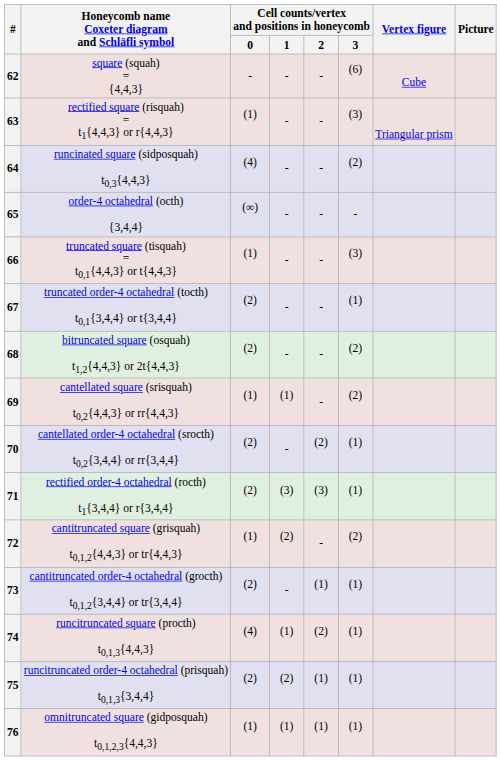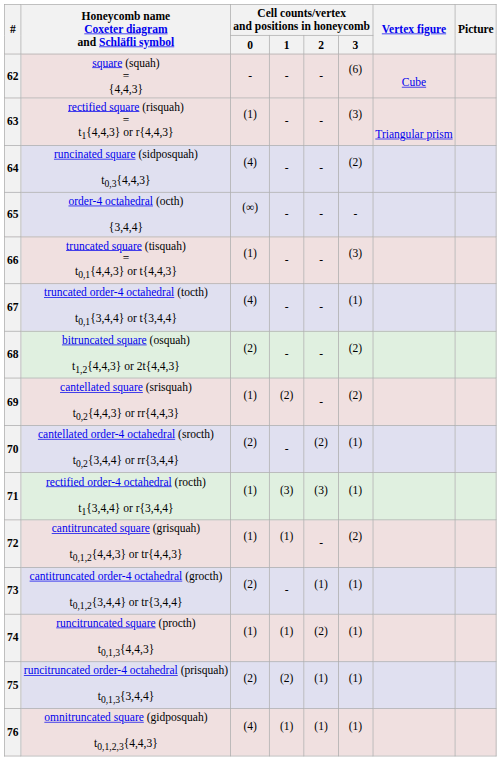67 | Cell counts/vertex and positions in honeycomb / 0: (2) -> (4)
69 | Cell counts/vertex and positions in honeycomb / 1: (1) -> (2)
71 | Cell counts/vertex and positions in honeycomb / 0: (2) -> (1)
72 | Cell counts/vertex and positions in honeycomb / 1: (2) -> (1)
74 | Cell counts/vertex and positions in honeycomb / 0: (4) -> (1)
76 | Cell counts/vertex and positions in honeycomb / 0: (1) -> (4)
